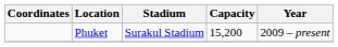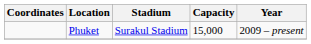Phuket | Capacity: 15,200 -> 15,000
